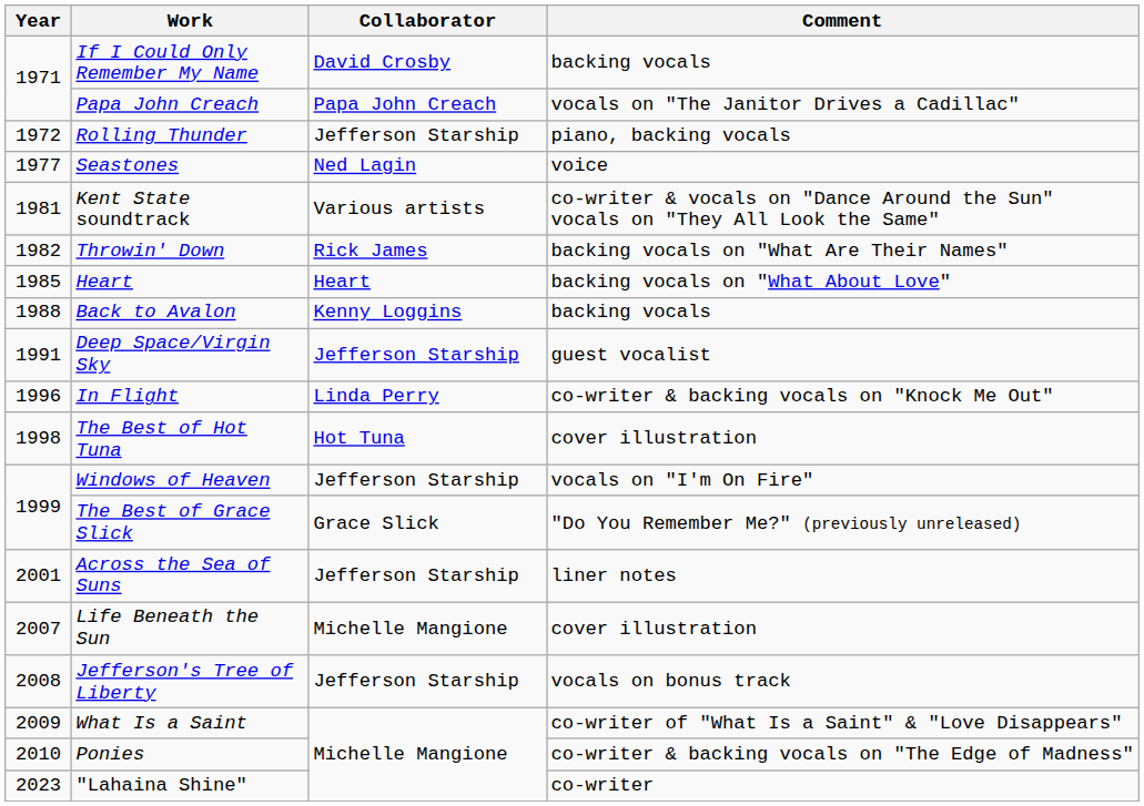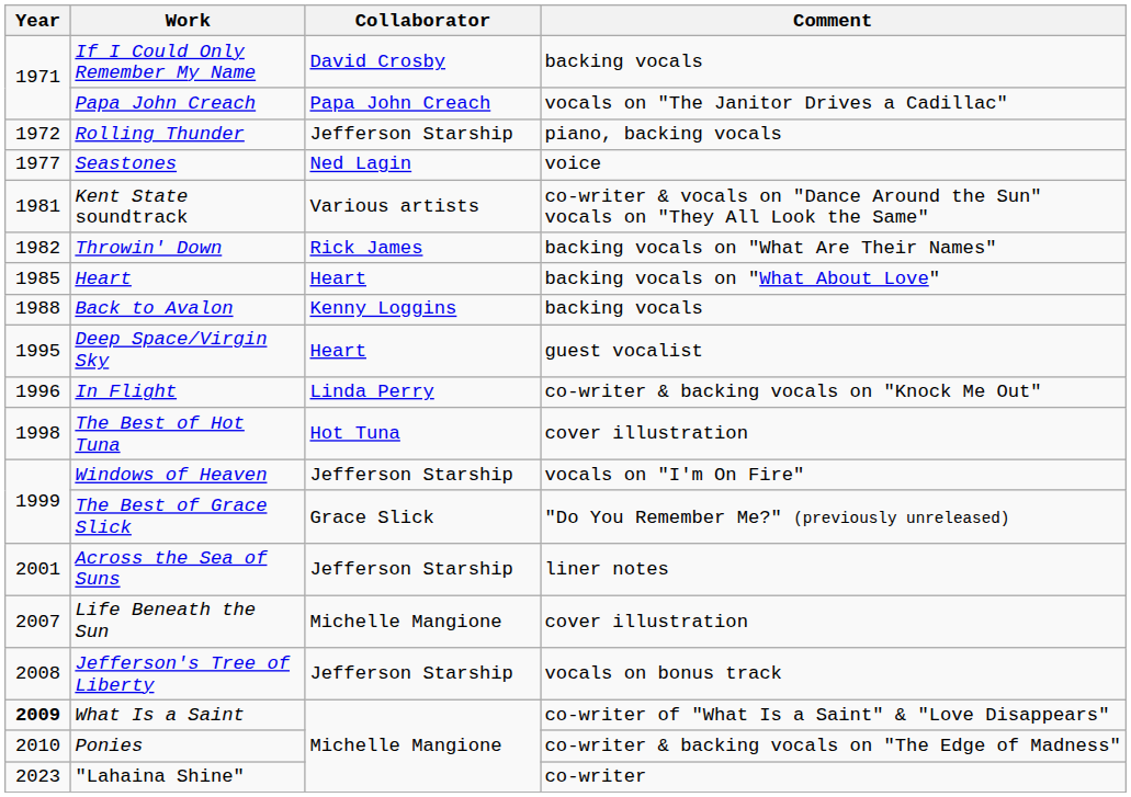Deep Space/Virgin Sky | Year: 1991 -> 1995
Deep Space/Virgin Sky | Collaborator: Jefferson Starship -> Heart
What Is a Saint | Year: normal -> bold
